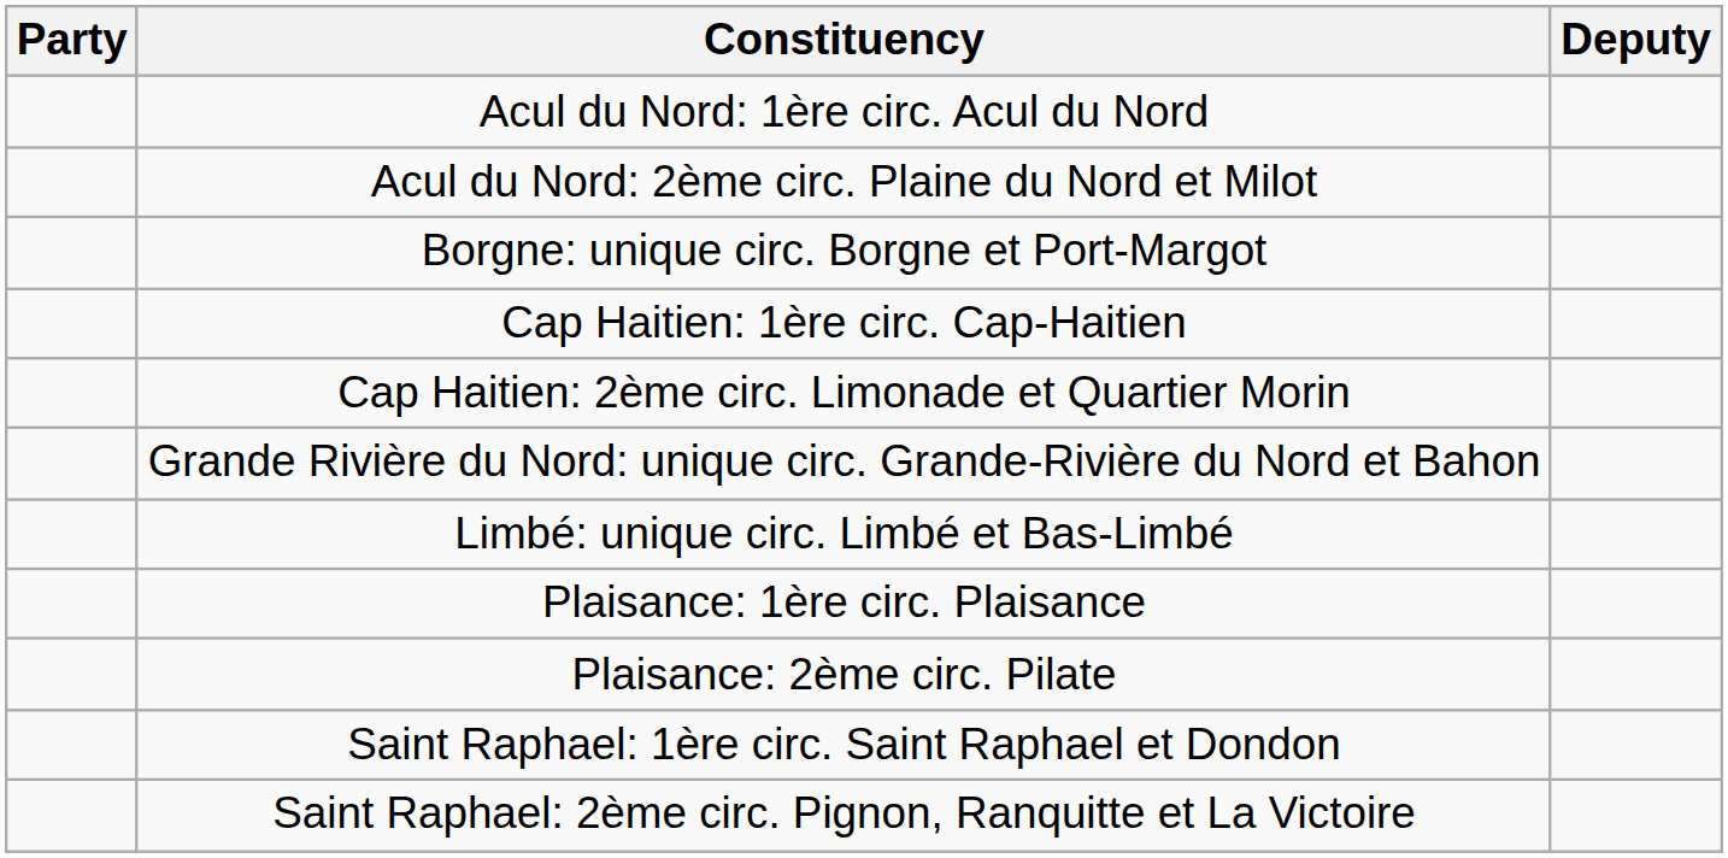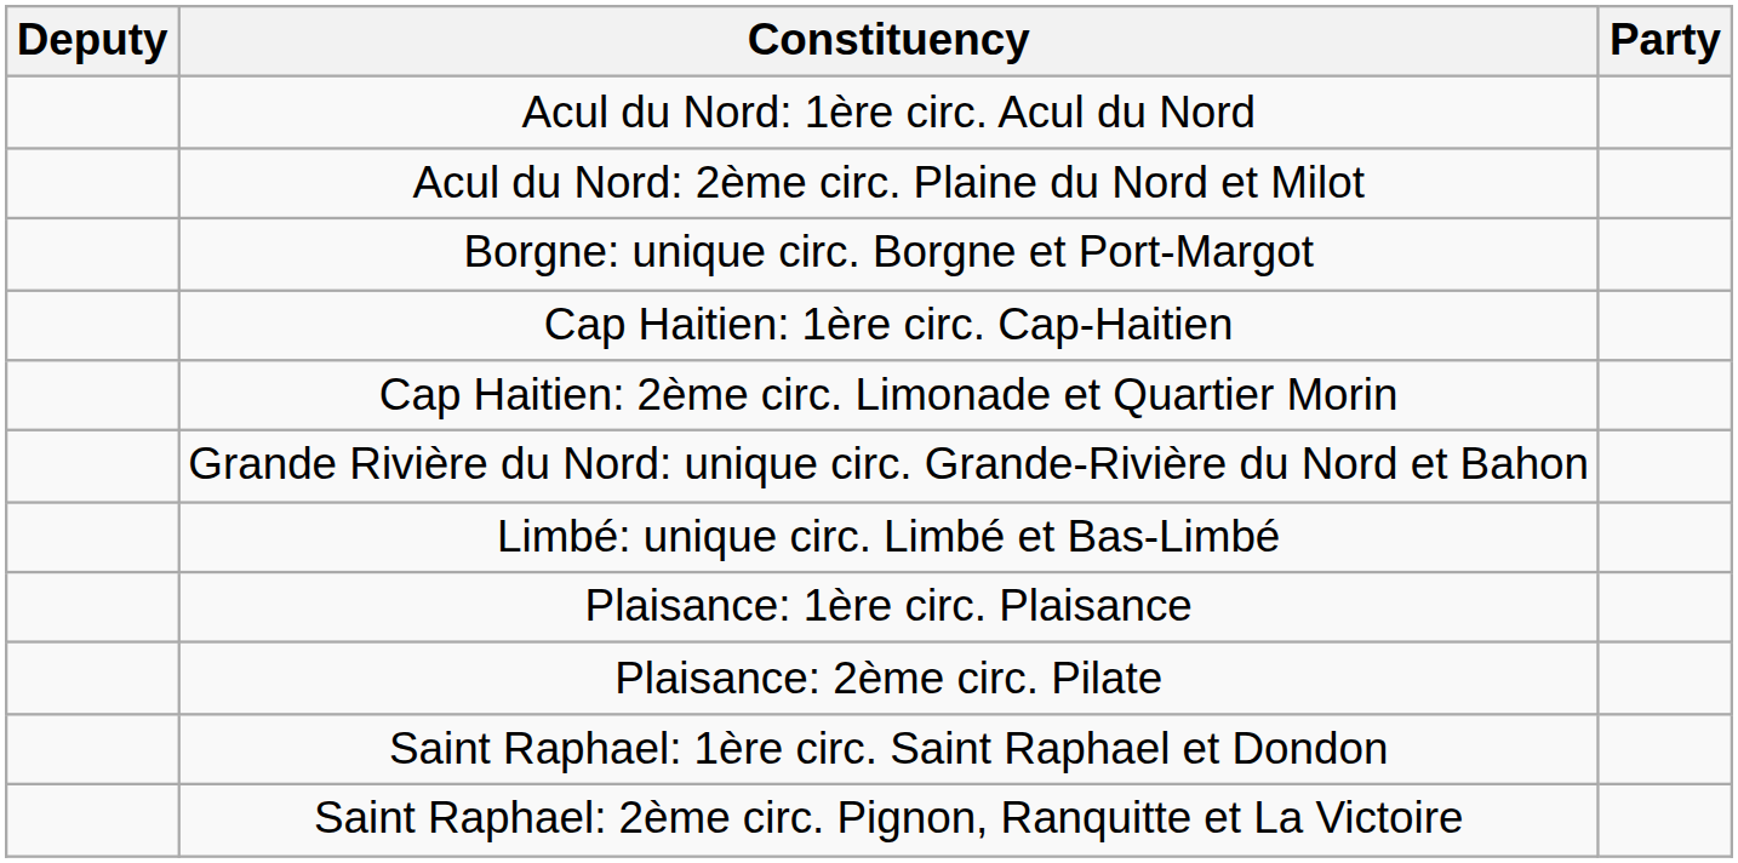columns swapped: Deputy <-> Party
